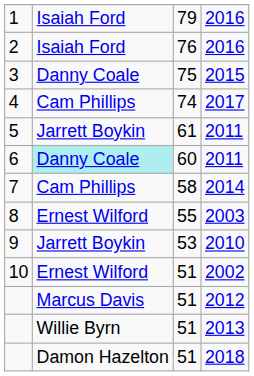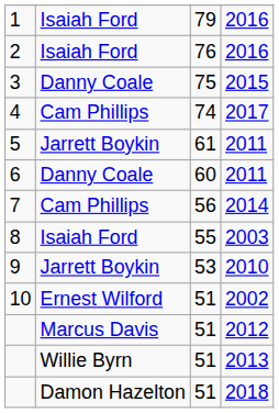6 | column 2: paleturquoise background -> no background
7 | column 3: 58 -> 56
8 | column 2: Ernest Wilford -> Isaiah Ford
